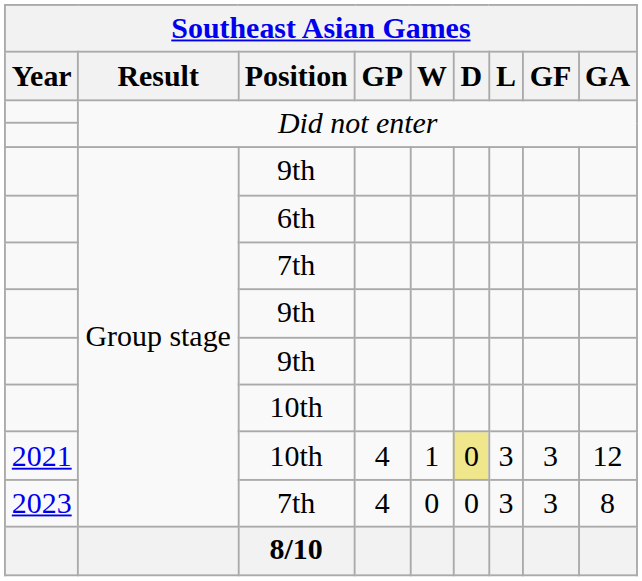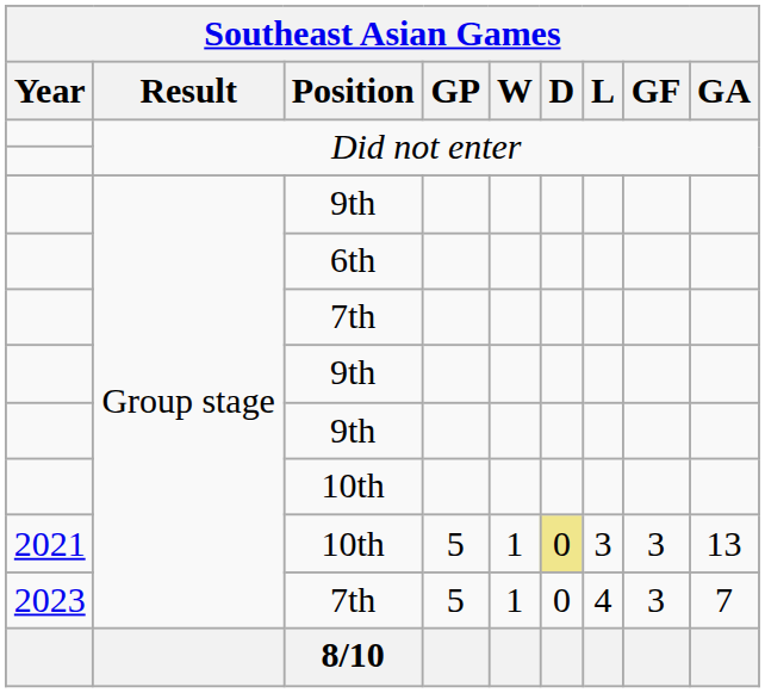2021 / 10th | GP: 4 -> 5
2021 / 10th | GA: 12 -> 13
2023 / 7th | GP: 4 -> 5
2023 / 7th | W: 0 -> 1
2023 / 7th | L: 3 -> 4
2023 / 7th | GA: 8 -> 7
